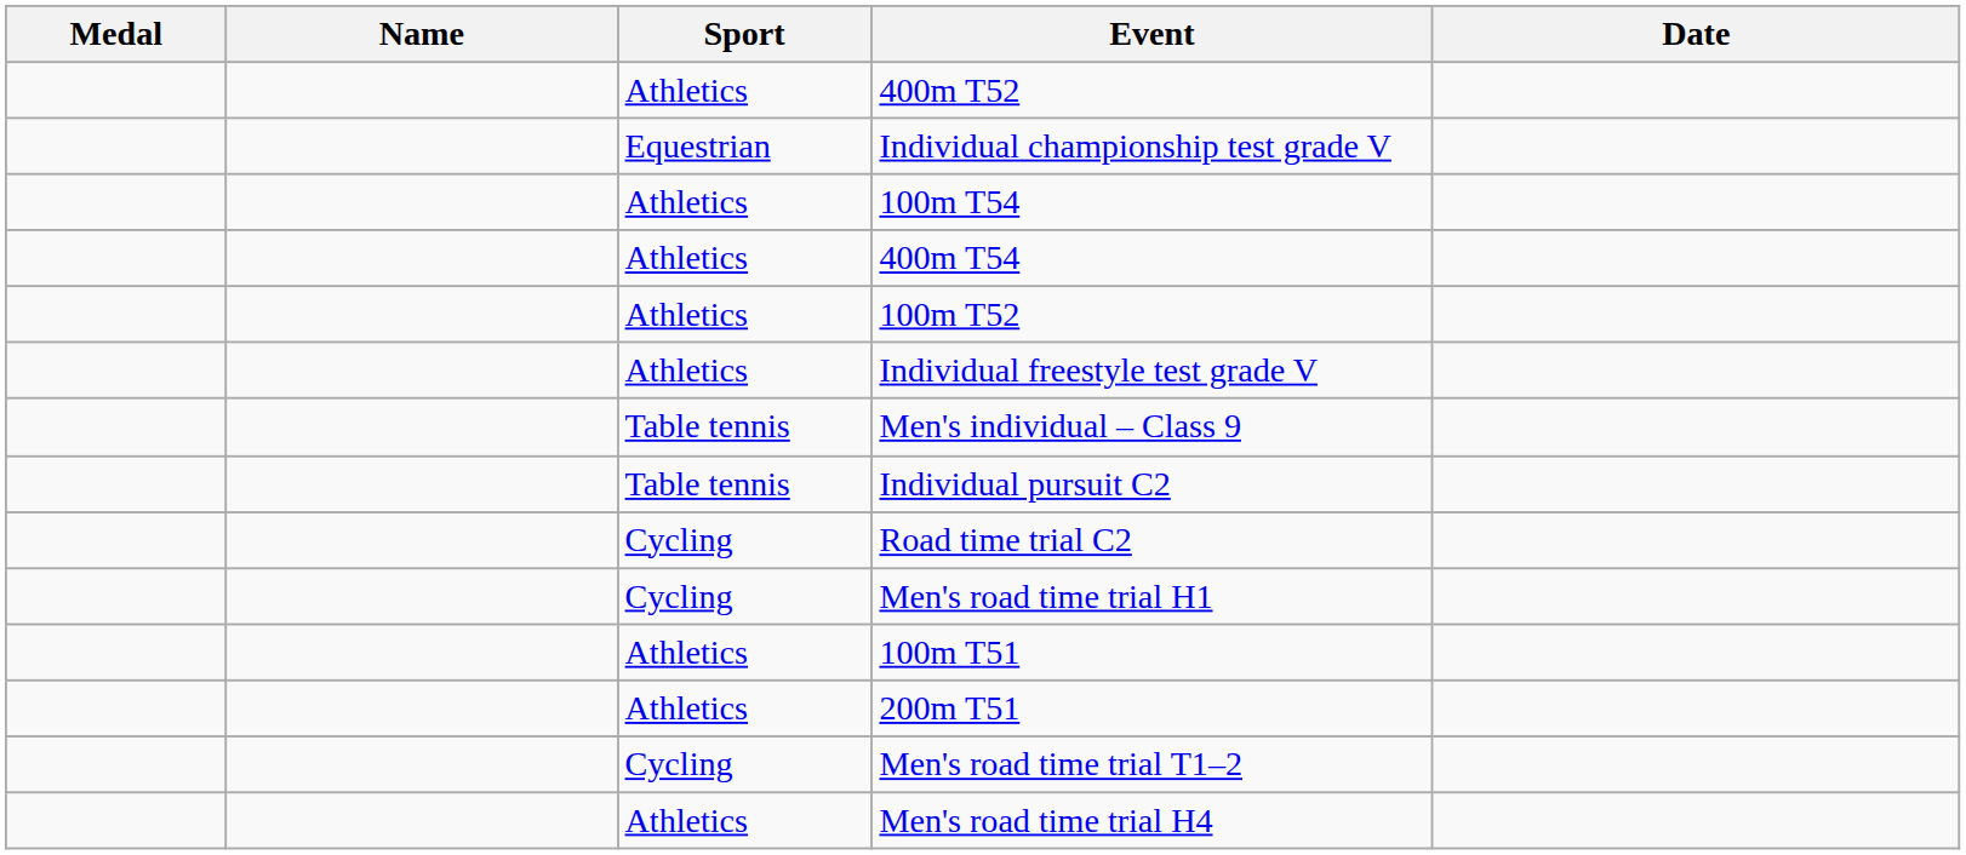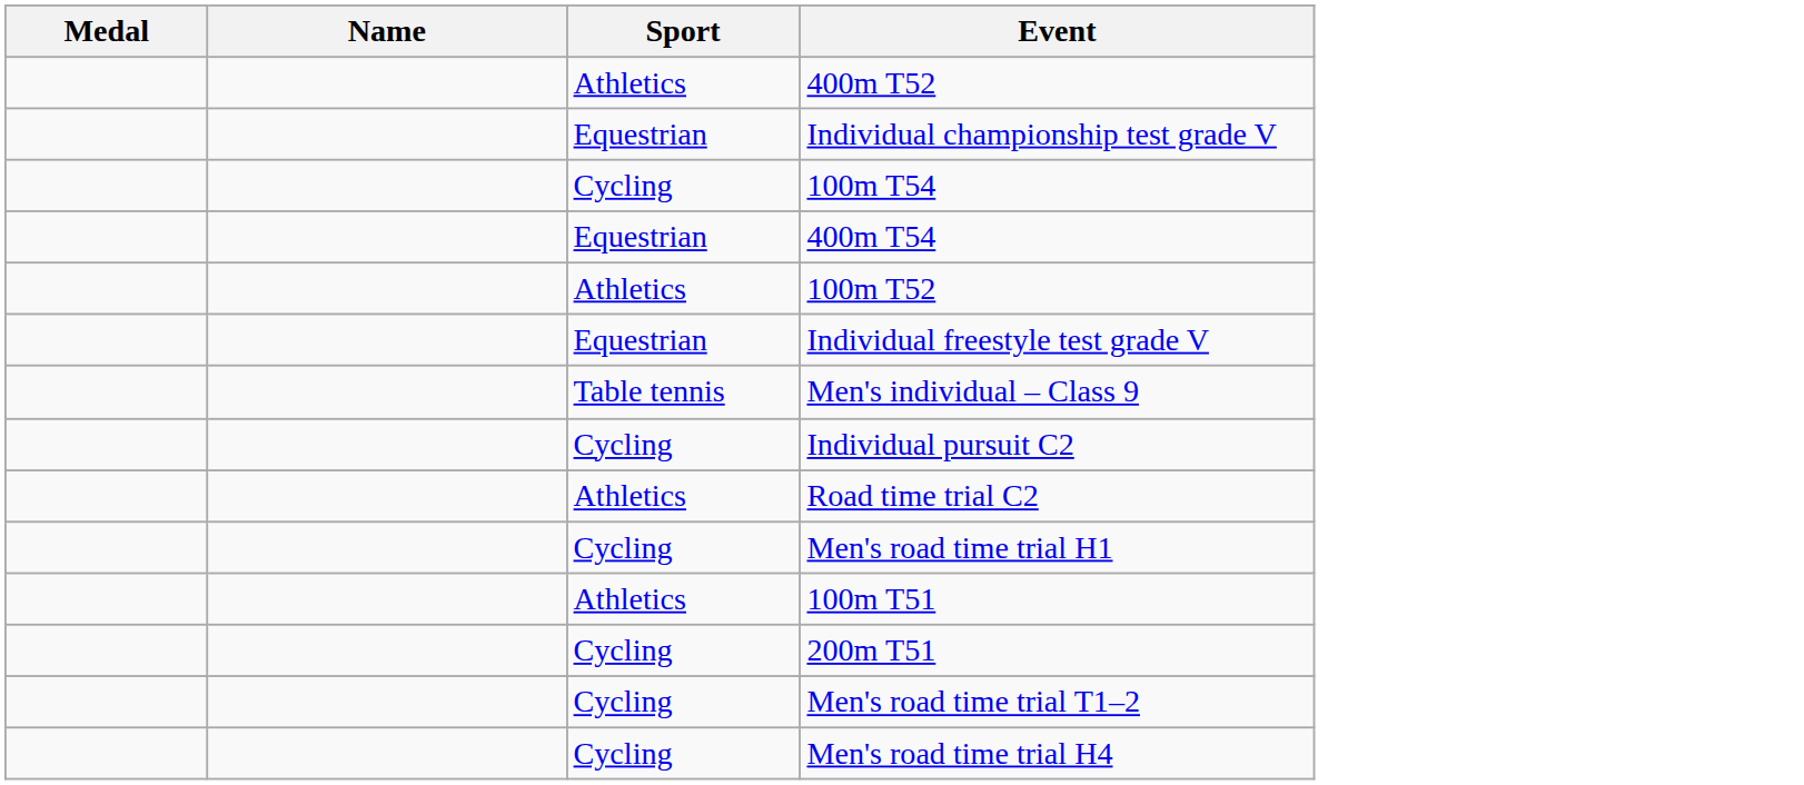- column: Date
100m T54 | Sport: Athletics -> Cycling
400m T54 | Sport: Athletics -> Equestrian
Individual freestyle test grade V | Sport: Athletics -> Equestrian
Individual pursuit C2 | Sport: Table tennis -> Cycling
Road time trial C2 | Sport: Cycling -> Athletics
200m T51 | Sport: Athletics -> Cycling
Men's road time trial H4 | Sport: Athletics -> Cycling
